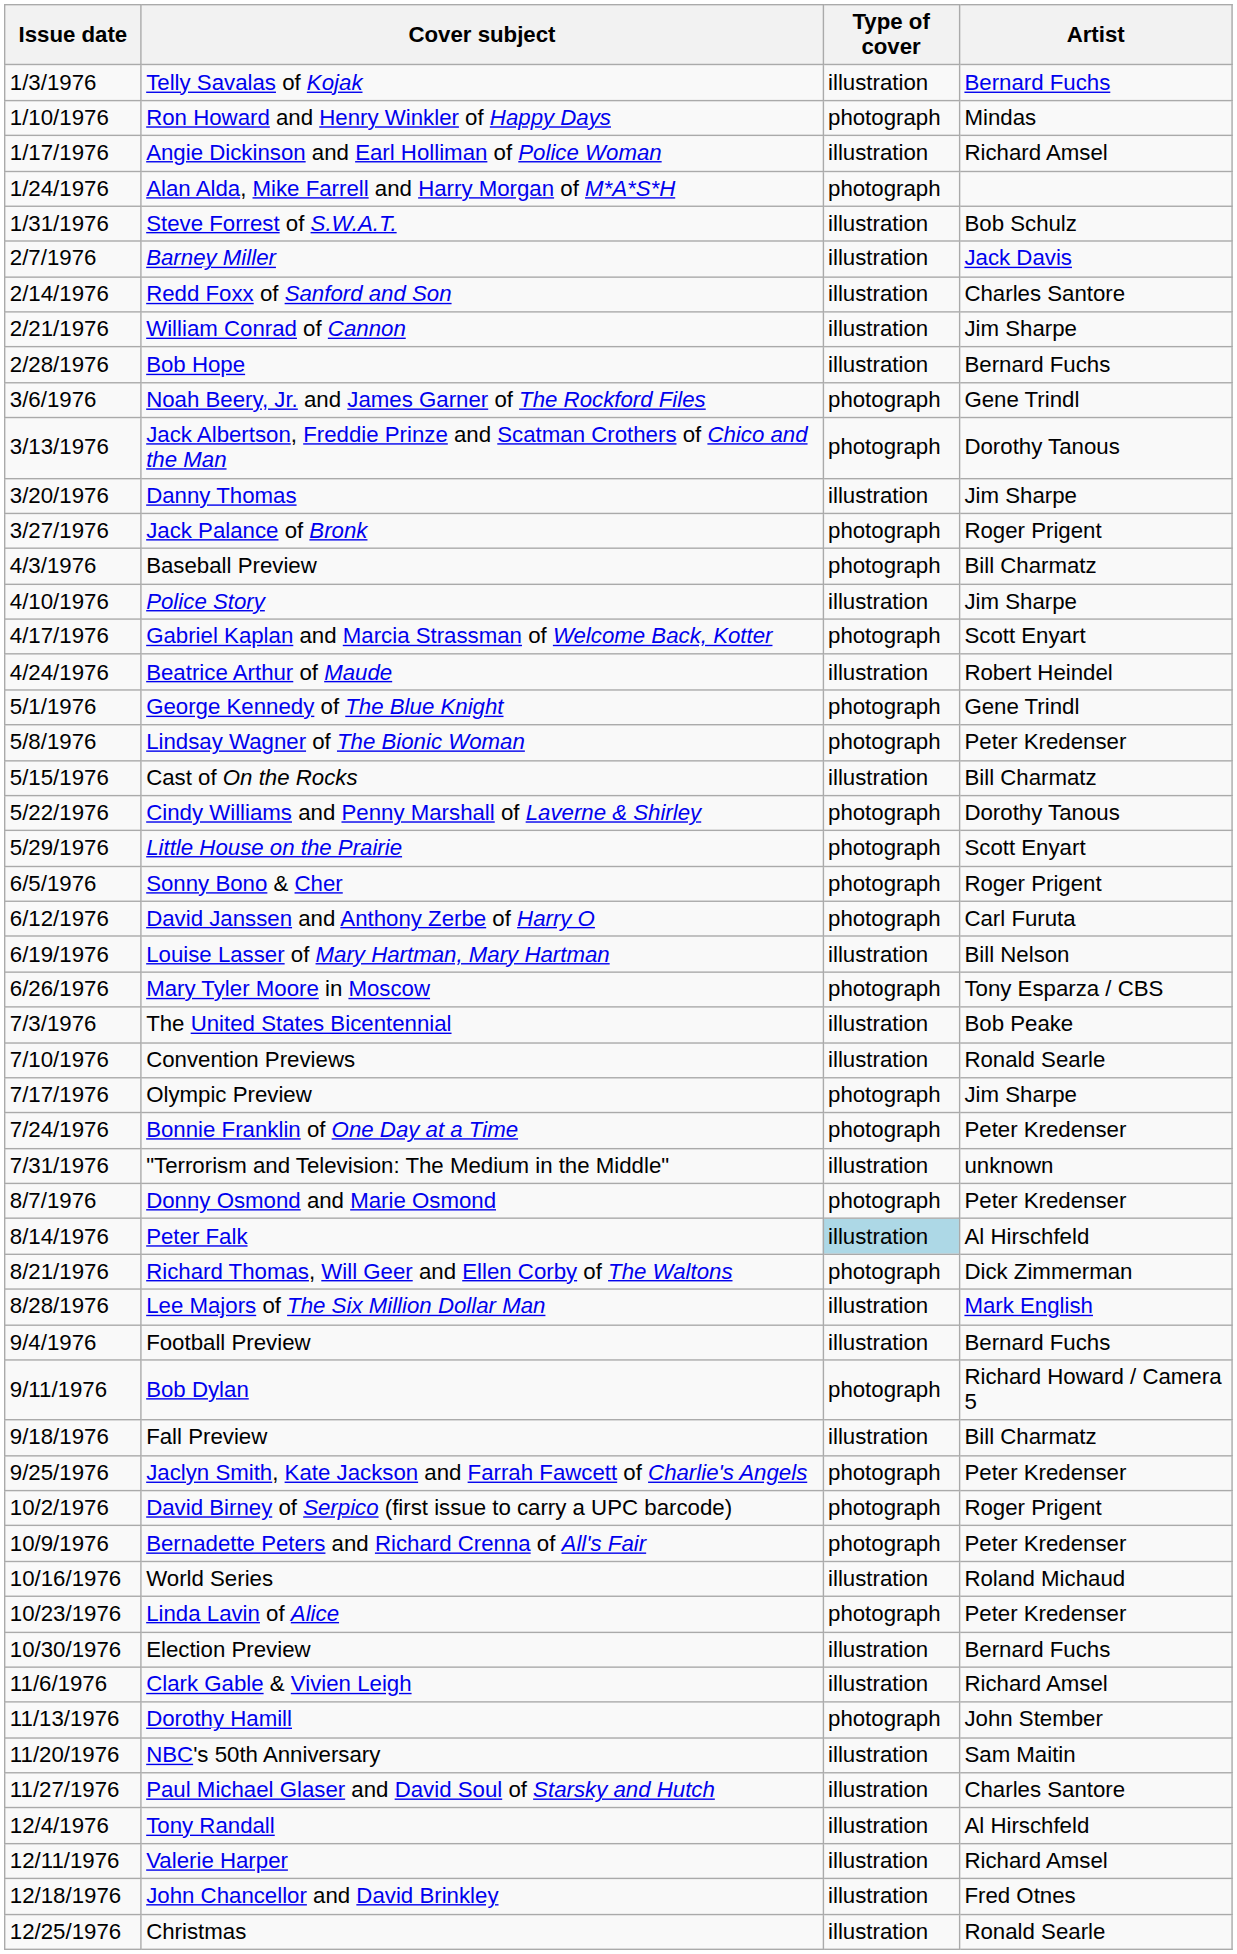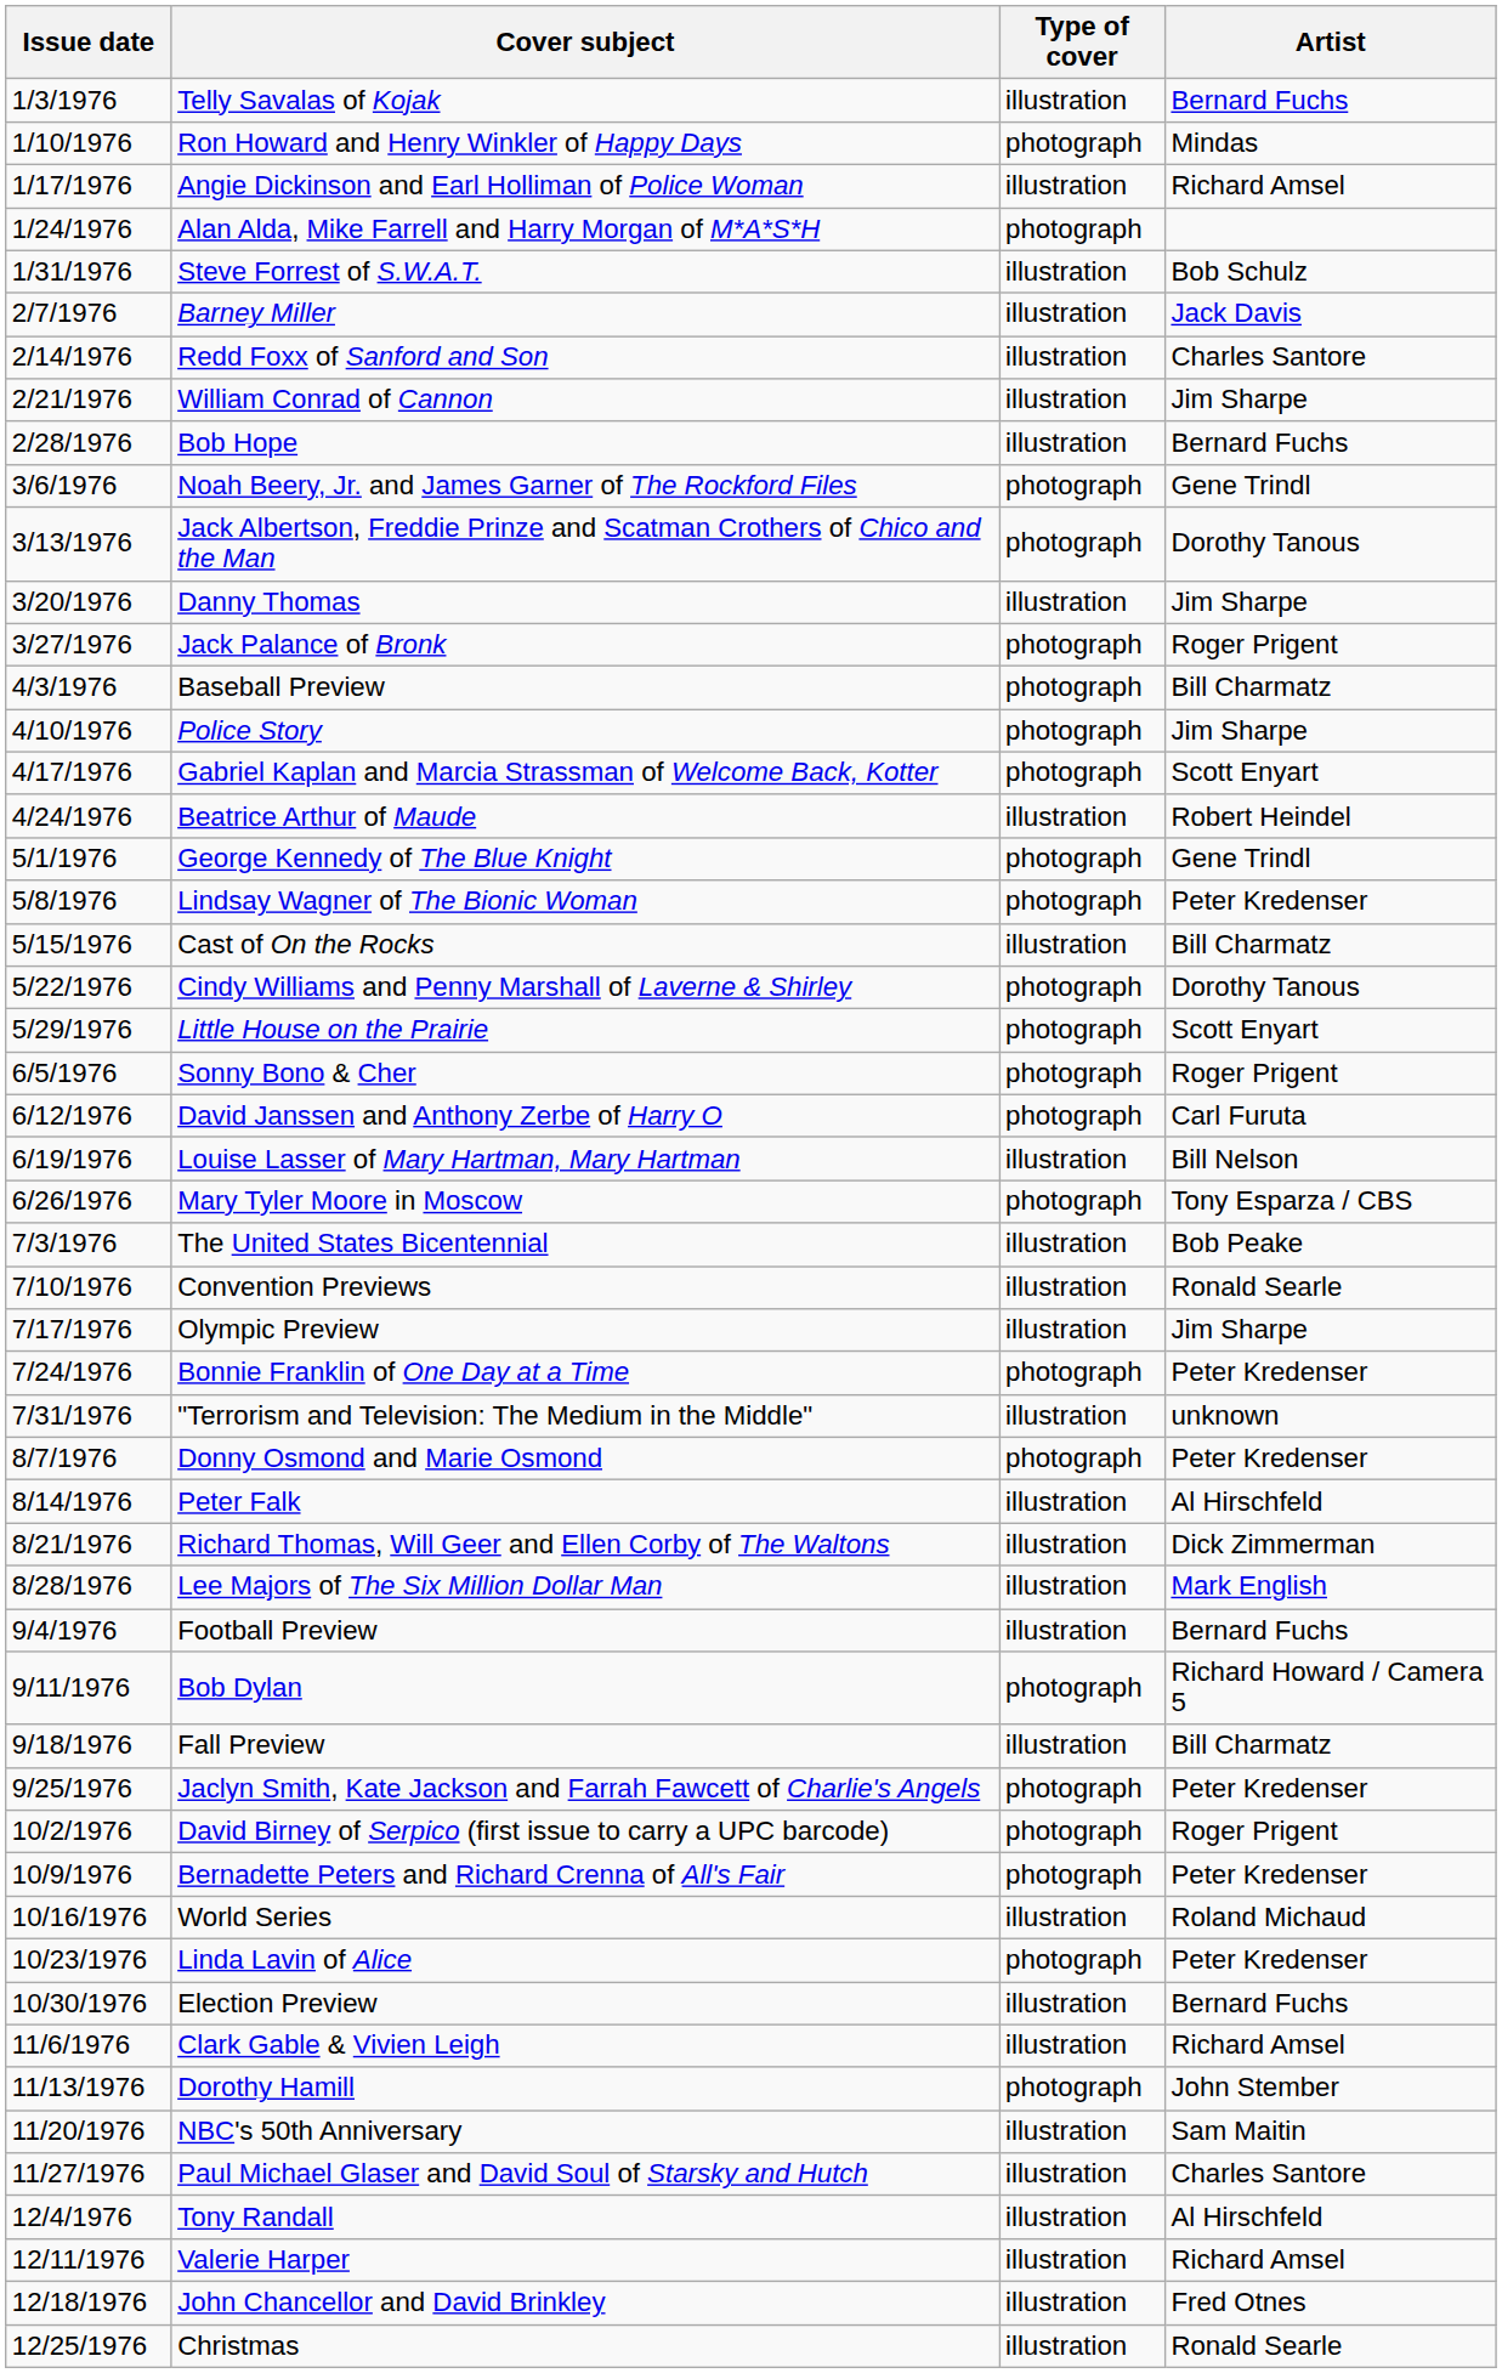Police Story | Type of cover: illustration -> photograph
Olympic Preview | Type of cover: photograph -> illustration
Peter Falk | Type of cover: lightblue background -> no background
Richard Thomas, Will Geer and Ellen Corby of The Waltons | Type of cover: photograph -> illustration
